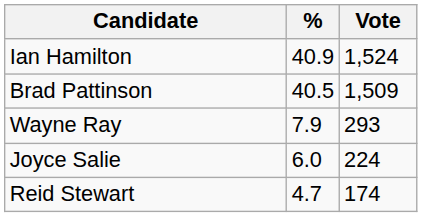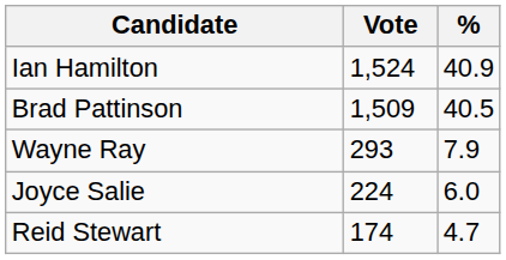columns swapped: Vote <-> %
